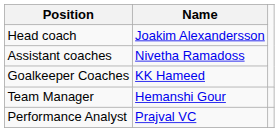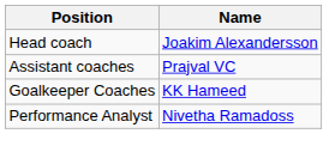Assistant coaches | Name: Nivetha Ramadoss -> Prajval VC
- row: Team Manager | Hemanshi Gour
Performance Analyst | Name: Prajval VC -> Nivetha Ramadoss
